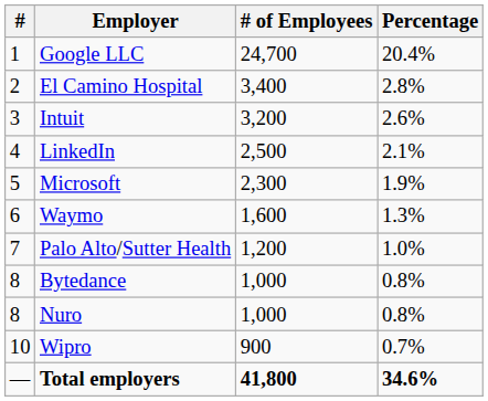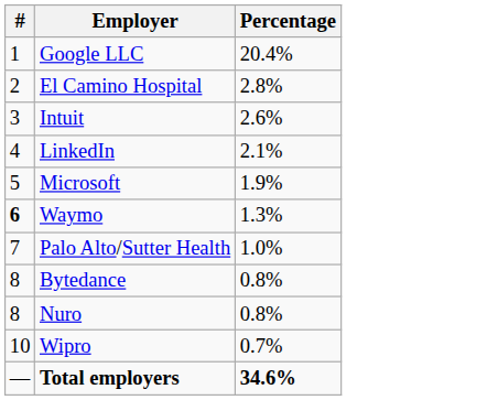- column: # of Employees | 24,700 | 3,400 | 3,200 | 2,500 | 2,300 | 1,600 | 1,200 | 1,000 | 1,000 | 900 | 41,800
Waymo | #: normal -> bold
